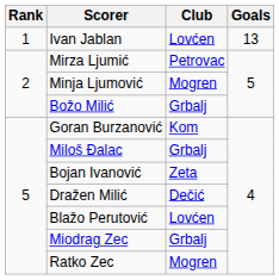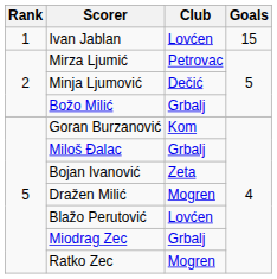Ivan Jablan | Goals: 13 -> 15
Minja Ljumović | Club: Mogren -> Dečić
Dražen Milić | Club: Dečić -> Mogren
